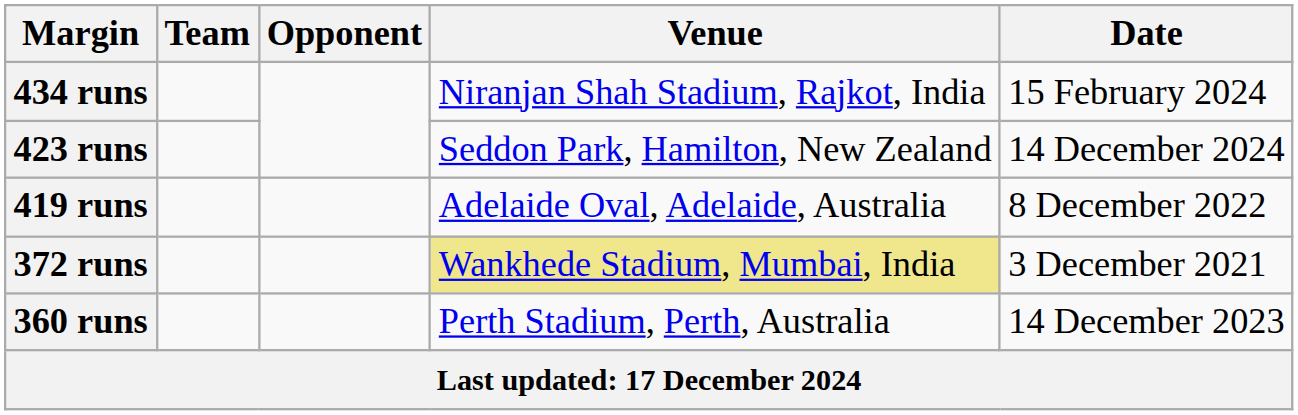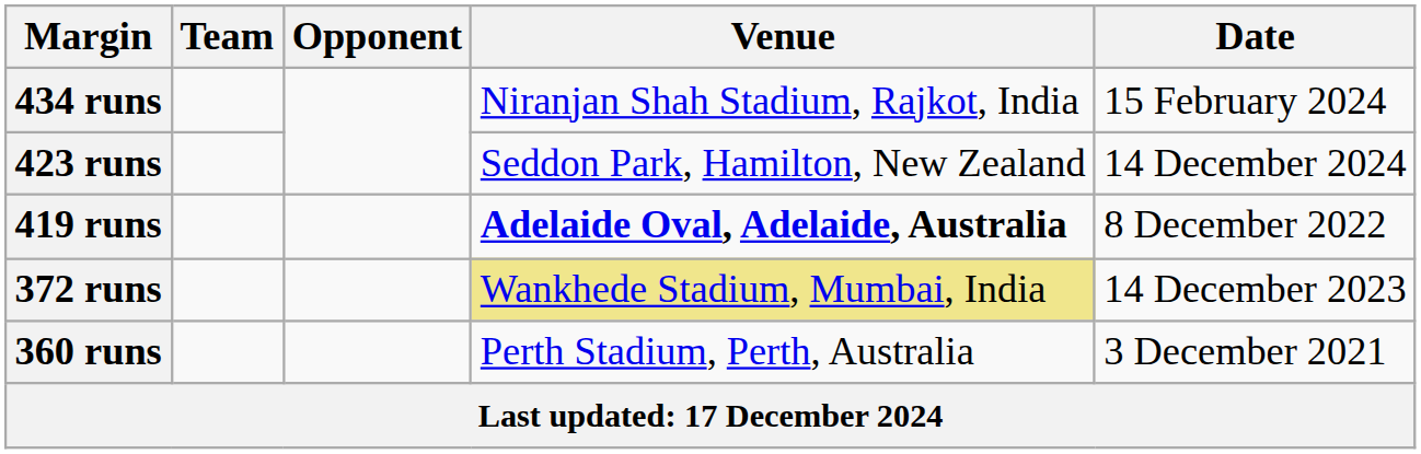419 runs | Venue: normal -> bold
372 runs | Date: 3 December 2021 -> 14 December 2023
360 runs | Date: 14 December 2023 -> 3 December 2021
